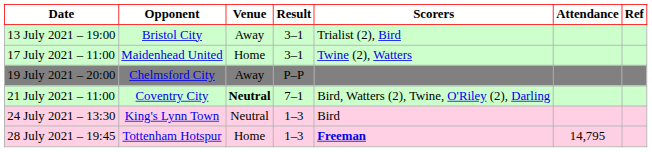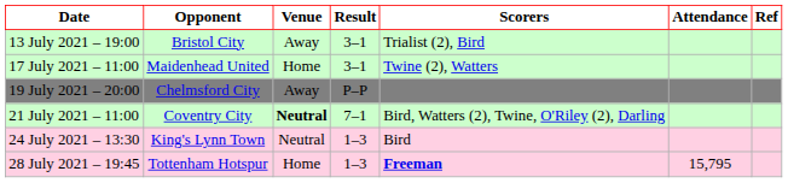28 July 2021 – 19:45 | Attendance: 14,795 -> 15,795
